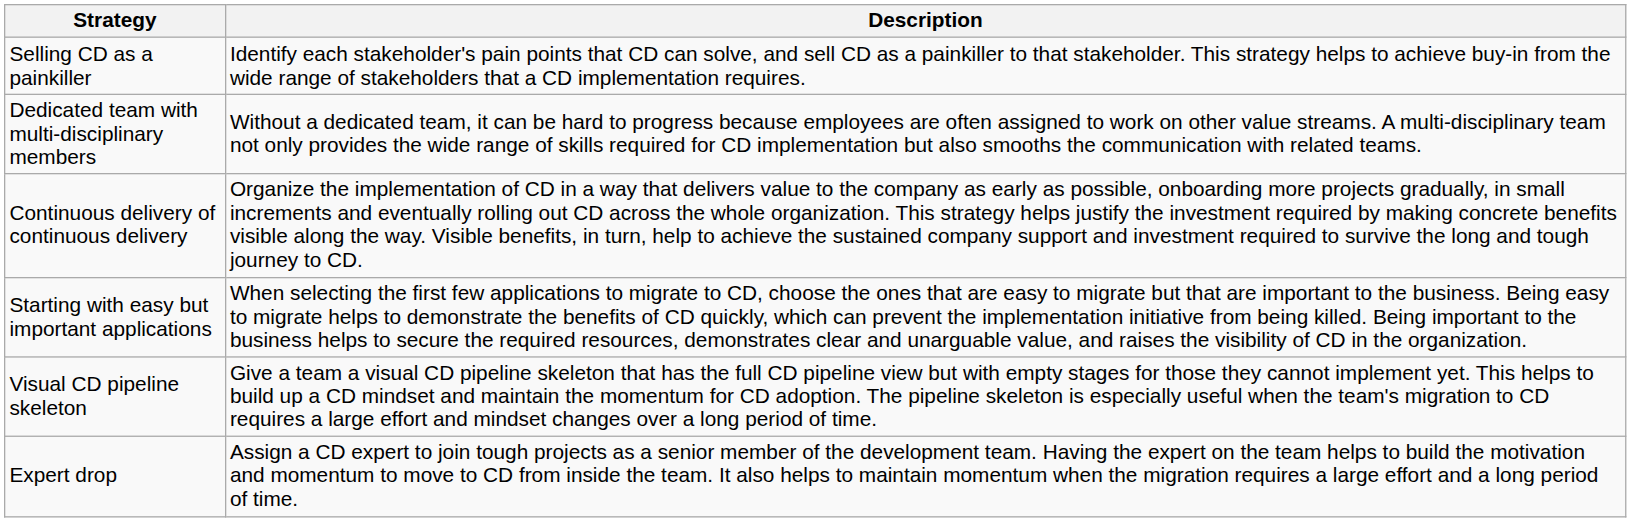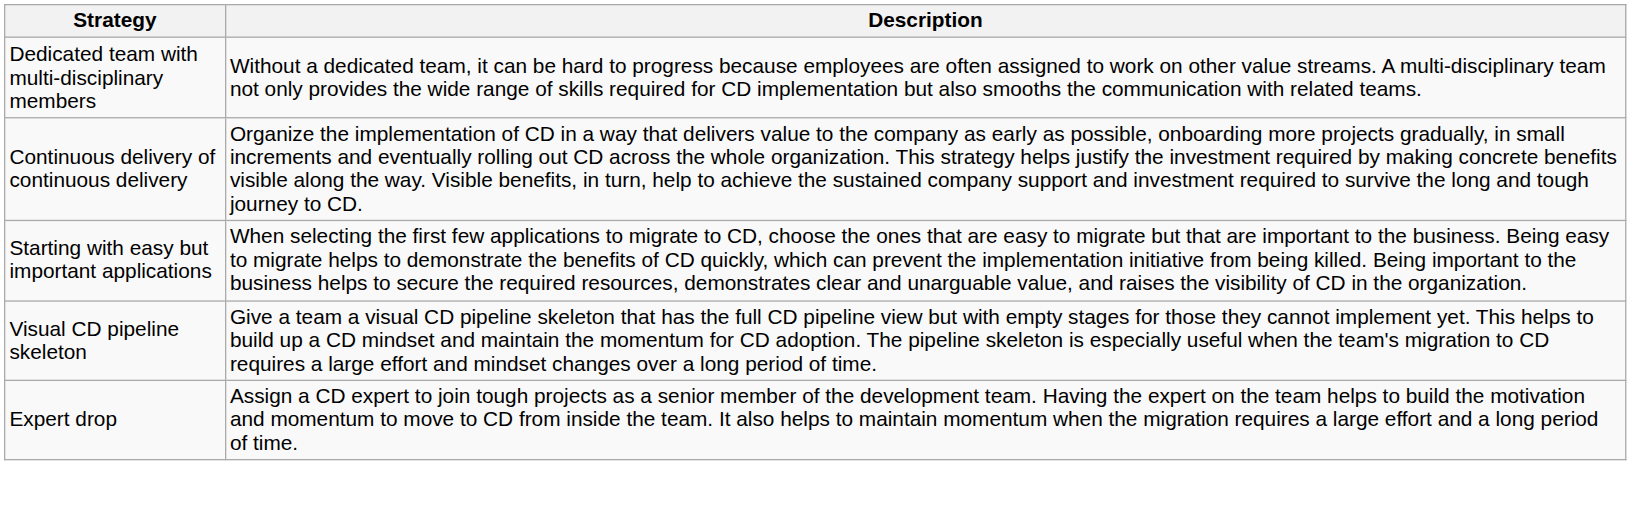- row: Selling CD as a painkiller | Identify each stakeholder's pain points that CD can solve, and sell CD as a painkiller to that stakeholder. This strategy helps to achieve buy-in from the wide range of stakeholders that a CD implementation requires.
